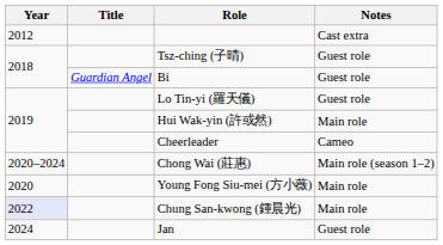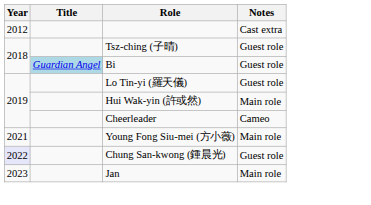Bi | Title: no background -> lightblue background
- row: 2020–2024 | Chong Wai (莊惠) | Main role (season 1–2)
Young Fong Siu-mei (方小薇) | Year: 2020 -> 2021
Chung San-kwong (鍾晨光) | Notes: Main role -> Guest role
Jan | Year: 2024 -> 2023
Jan | Notes: Guest role -> Main role
